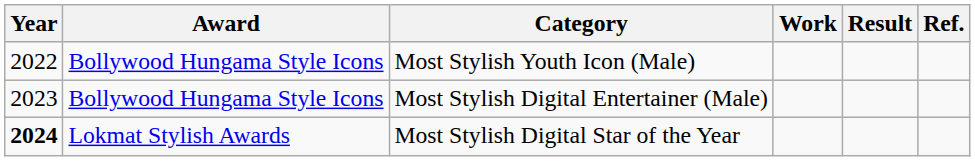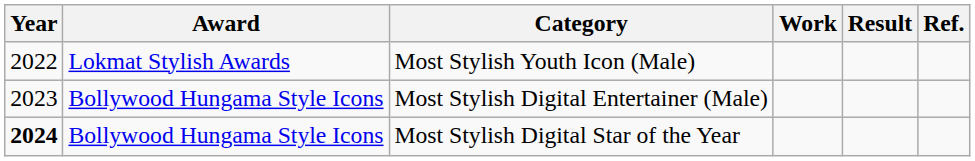Most Stylish Youth Icon (Male) | Award: Bollywood Hungama Style Icons -> Lokmat Stylish Awards
Most Stylish Digital Star of the Year | Award: Lokmat Stylish Awards -> Bollywood Hungama Style Icons
